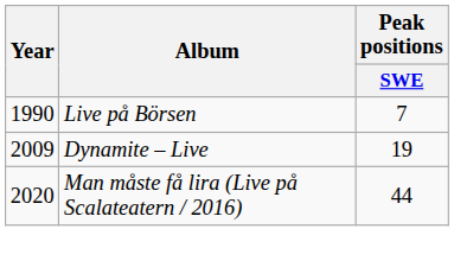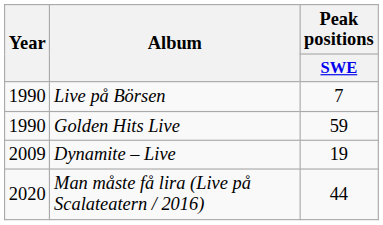+ row: 1990 | Golden Hits Live | 59
